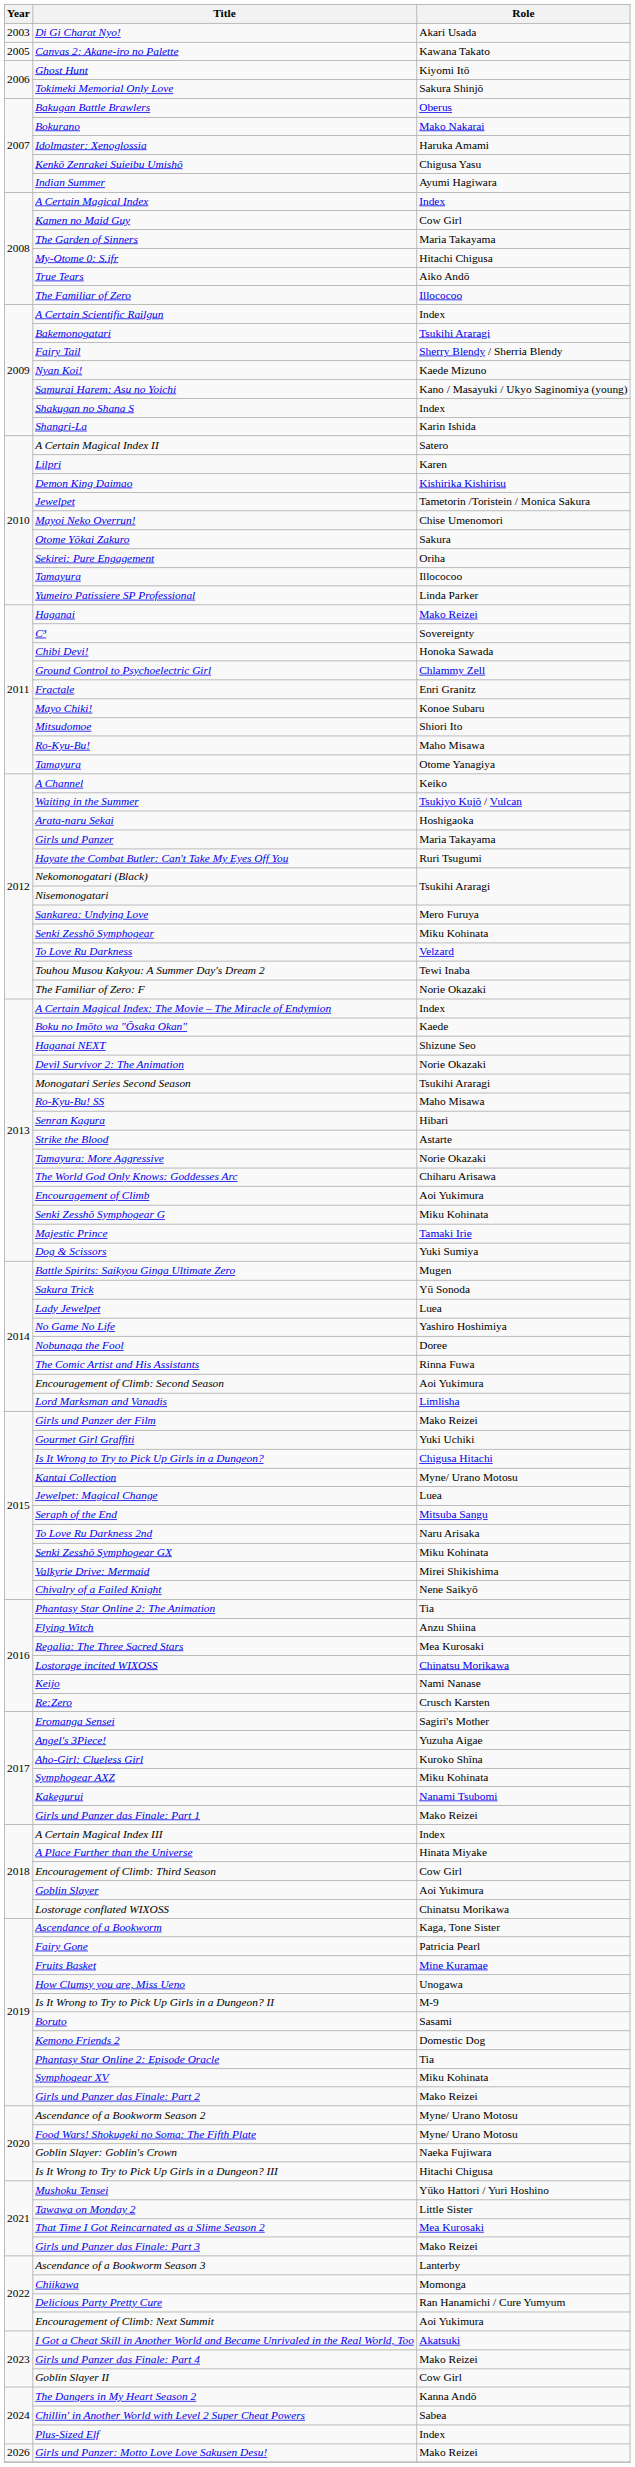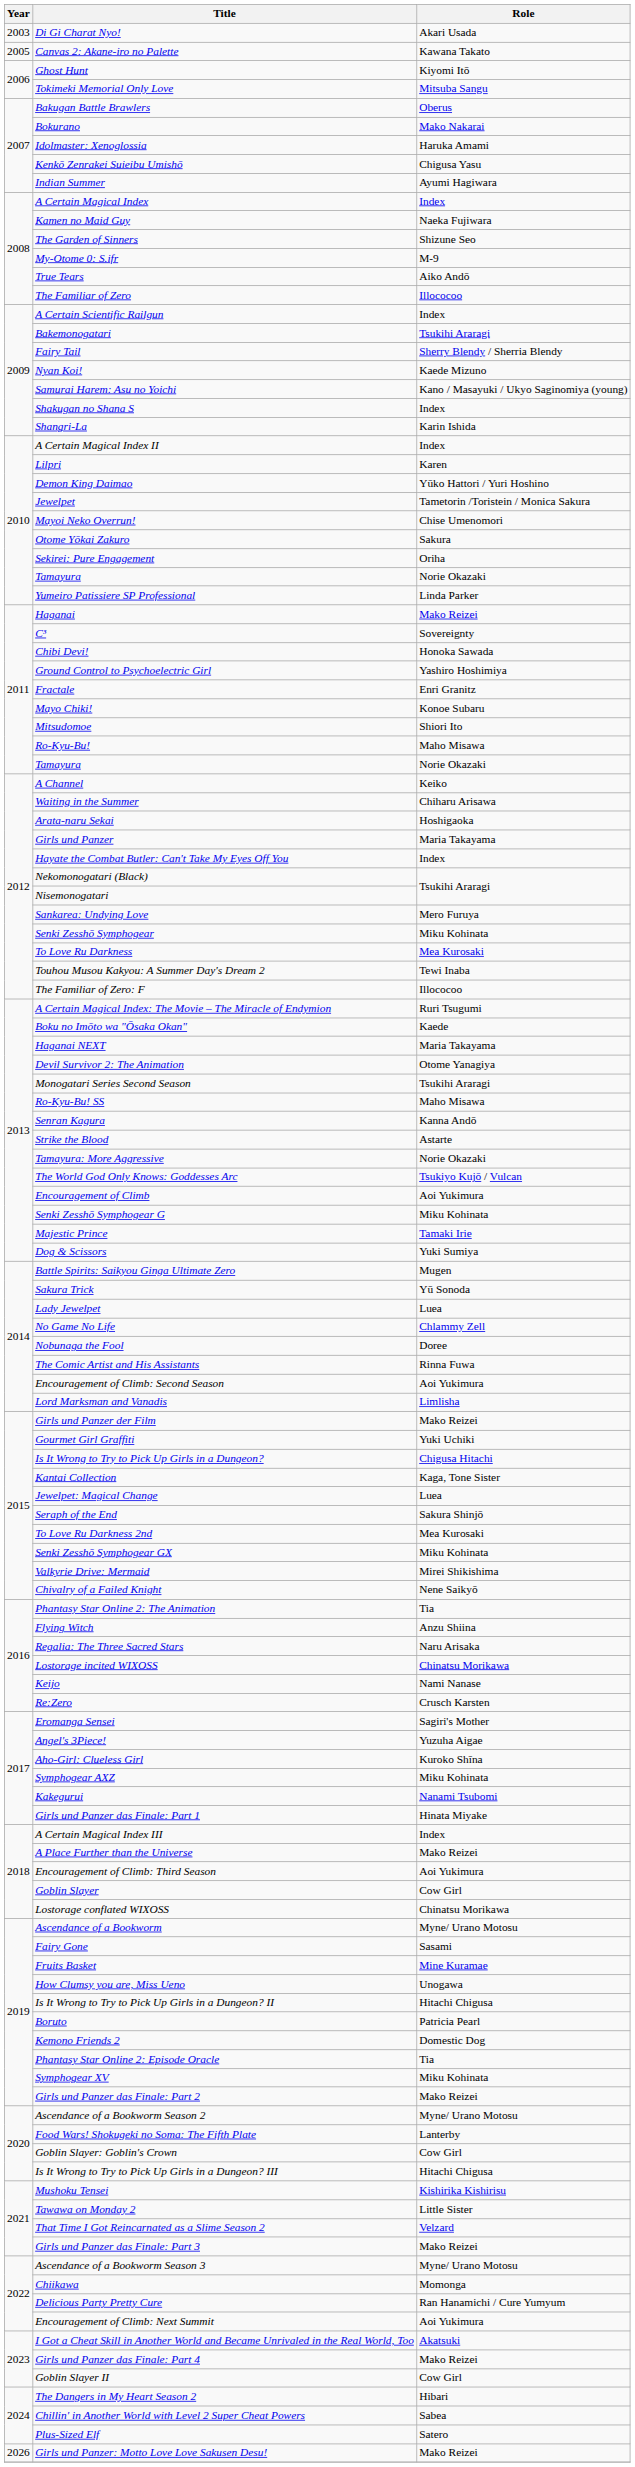Tokimeki Memorial Only Love | Role: Sakura Shinjō -> Mitsuba Sangu
Kamen no Maid Guy | Role: Cow Girl -> Naeka Fujiwara
The Garden of Sinners | Role: Maria Takayama -> Shizune Seo
My-Otome 0: S.ifr | Role: Hitachi Chigusa -> M-9
A Certain Magical Index II | Role: Satero -> Index
Demon King Daimao | Role: Kishirika Kishirisu -> Yūko Hattori / Yuri Hoshino
2010 / Tamayura | Role: Illococoo -> Norie Okazaki
Ground Control to Psychoelectric Girl | Role: Chlammy Zell -> Yashiro Hoshimiya
2011 / Tamayura | Role: Otome Yanagiya -> Norie Okazaki
Waiting in the Summer | Role: Tsukiyo Kujō / Vulcan -> Chiharu Arisawa
Hayate the Combat Butler: Can't Take My Eyes Off You | Role: Ruri Tsugumi -> Index
To Love Ru Darkness | Role: Velzard -> Mea Kurosaki
The Familiar of Zero: F | Role: Norie Okazaki -> Illococoo
A Certain Magical Index: The Movie – The Miracle of Endymion | Role: Index -> Ruri Tsugumi
Haganai NEXT | Role: Shizune Seo -> Maria Takayama
Devil Survivor 2: The Animation | Role: Norie Okazaki -> Otome Yanagiya
Senran Kagura | Role: Hibari -> Kanna Andō
The World God Only Knows: Goddesses Arc | Role: Chiharu Arisawa -> Tsukiyo Kujō / Vulcan
No Game No Life | Role: Yashiro Hoshimiya -> Chlammy Zell
Kantai Collection | Role: Myne/ Urano Motosu -> Kaga, Tone Sister
Seraph of the End | Role: Mitsuba Sangu -> Sakura Shinjō
To Love Ru Darkness 2nd | Role: Naru Arisaka -> Mea Kurosaki
Regalia: The Three Sacred Stars | Role: Mea Kurosaki -> Naru Arisaka
Girls und Panzer das Finale: Part 1 | Role: Mako Reizei -> Hinata Miyake
A Place Further than the Universe | Role: Hinata Miyake -> Mako Reizei
Encouragement of Climb: Third Season | Role: Cow Girl -> Aoi Yukimura
Goblin Slayer | Role: Aoi Yukimura -> Cow Girl
Ascendance of a Bookworm | Role: Kaga, Tone Sister -> Myne/ Urano Motosu
Fairy Gone | Role: Patricia Pearl -> Sasami
Is It Wrong to Try to Pick Up Girls in a Dungeon? II | Role: M-9 -> Hitachi Chigusa
Boruto | Role: Sasami -> Patricia Pearl
Food Wars! Shokugeki no Soma: The Fifth Plate | Role: Myne/ Urano Motosu -> Lanterby
Goblin Slayer: Goblin's Crown | Role: Naeka Fujiwara -> Cow Girl
Mushoku Tensei | Role: Yūko Hattori / Yuri Hoshino -> Kishirika Kishirisu
That Time I Got Reincarnated as a Slime Season 2 | Role: Mea Kurosaki -> Velzard
Ascendance of a Bookworm Season 3 | Role: Lanterby -> Myne/ Urano Motosu
The Dangers in My Heart Season 2 | Role: Kanna Andō -> Hibari
Plus-Sized Elf | Role: Index -> Satero
